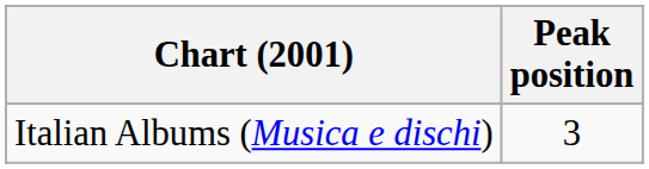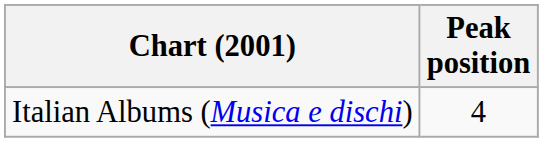Italian Albums (Musica e dischi) | Peak position: 3 -> 4
